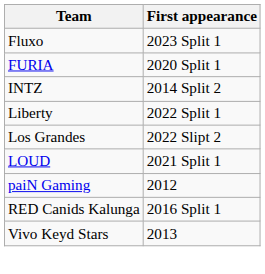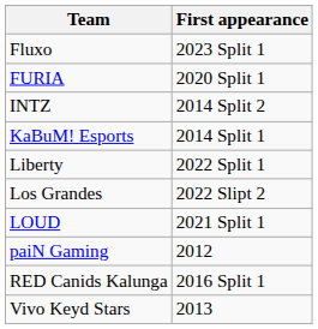+ row: KaBuM! Esports | 2014 Split 1
